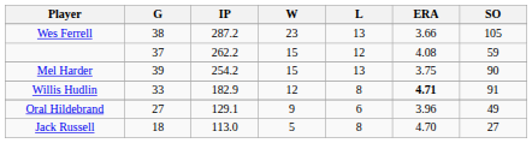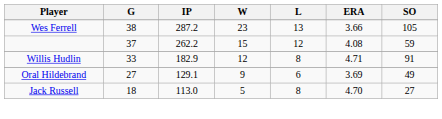- row: Mel Harder | 39 | 254.2 | 15 | 13 | 3.75 | 90
Willis Hudlin | ERA: bold -> normal
Oral Hildebrand | ERA: 3.96 -> 3.69
